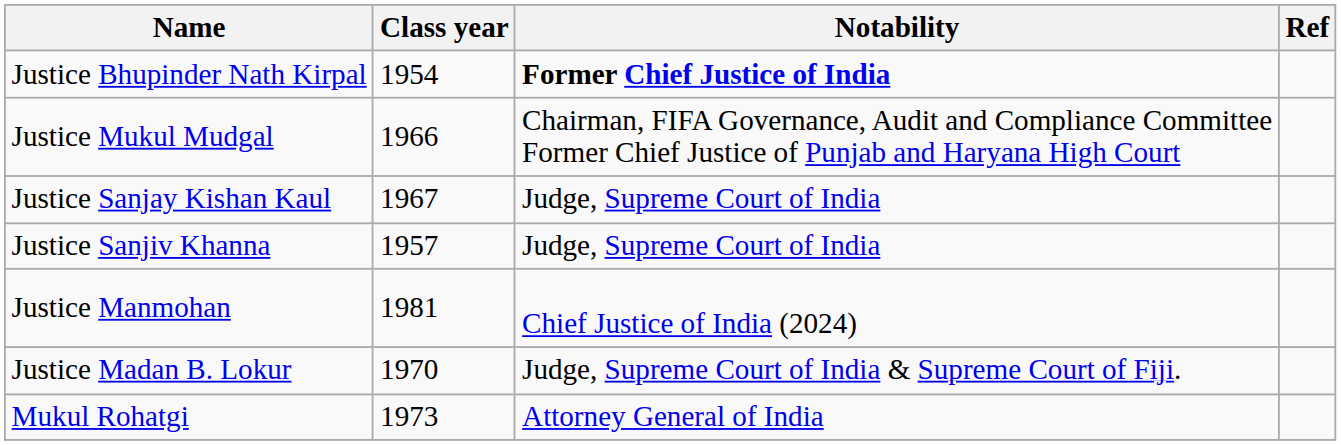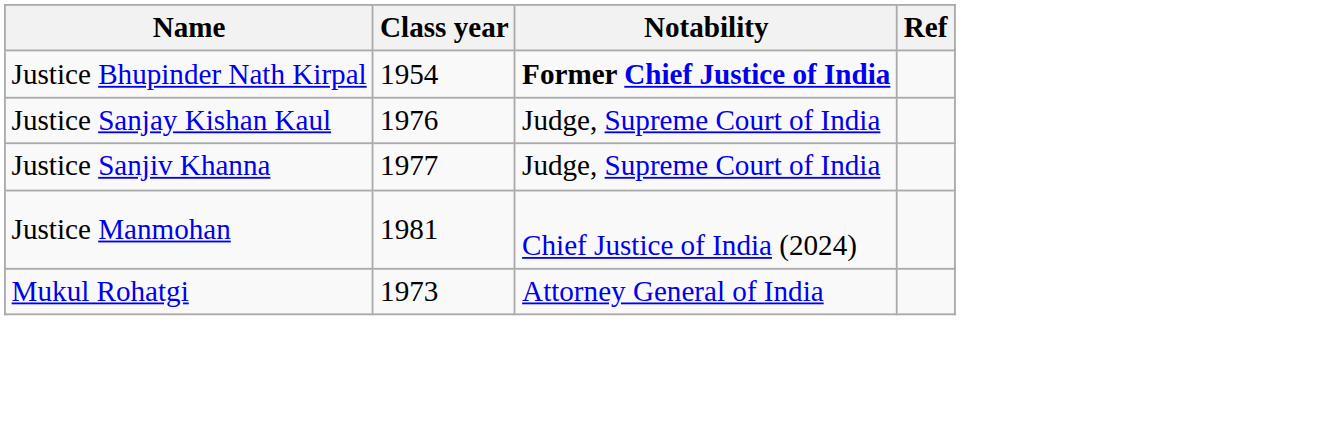- row: Justice Mukul Mudgal | 1966 | Chairman, FIFA Governance, Audit and Compliance Committee Former Chief Justice of Punjab and Haryana High Court
Justice Sanjay Kishan Kaul | Class year: 1967 -> 1976
Justice Sanjiv Khanna | Class year: 1957 -> 1977
- row: Justice Madan B. Lokur | 1970 | Judge, Supreme Court of India & Supreme Court of Fiji.
